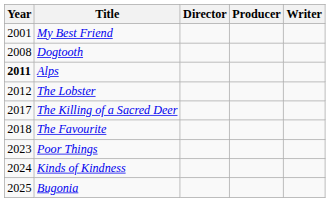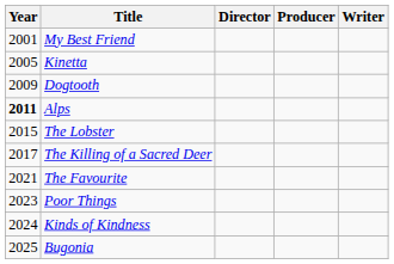+ row: 2005 | Kinetta
Dogtooth | Year: 2008 -> 2009
The Lobster | Year: 2012 -> 2015
The Favourite | Year: 2018 -> 2021
